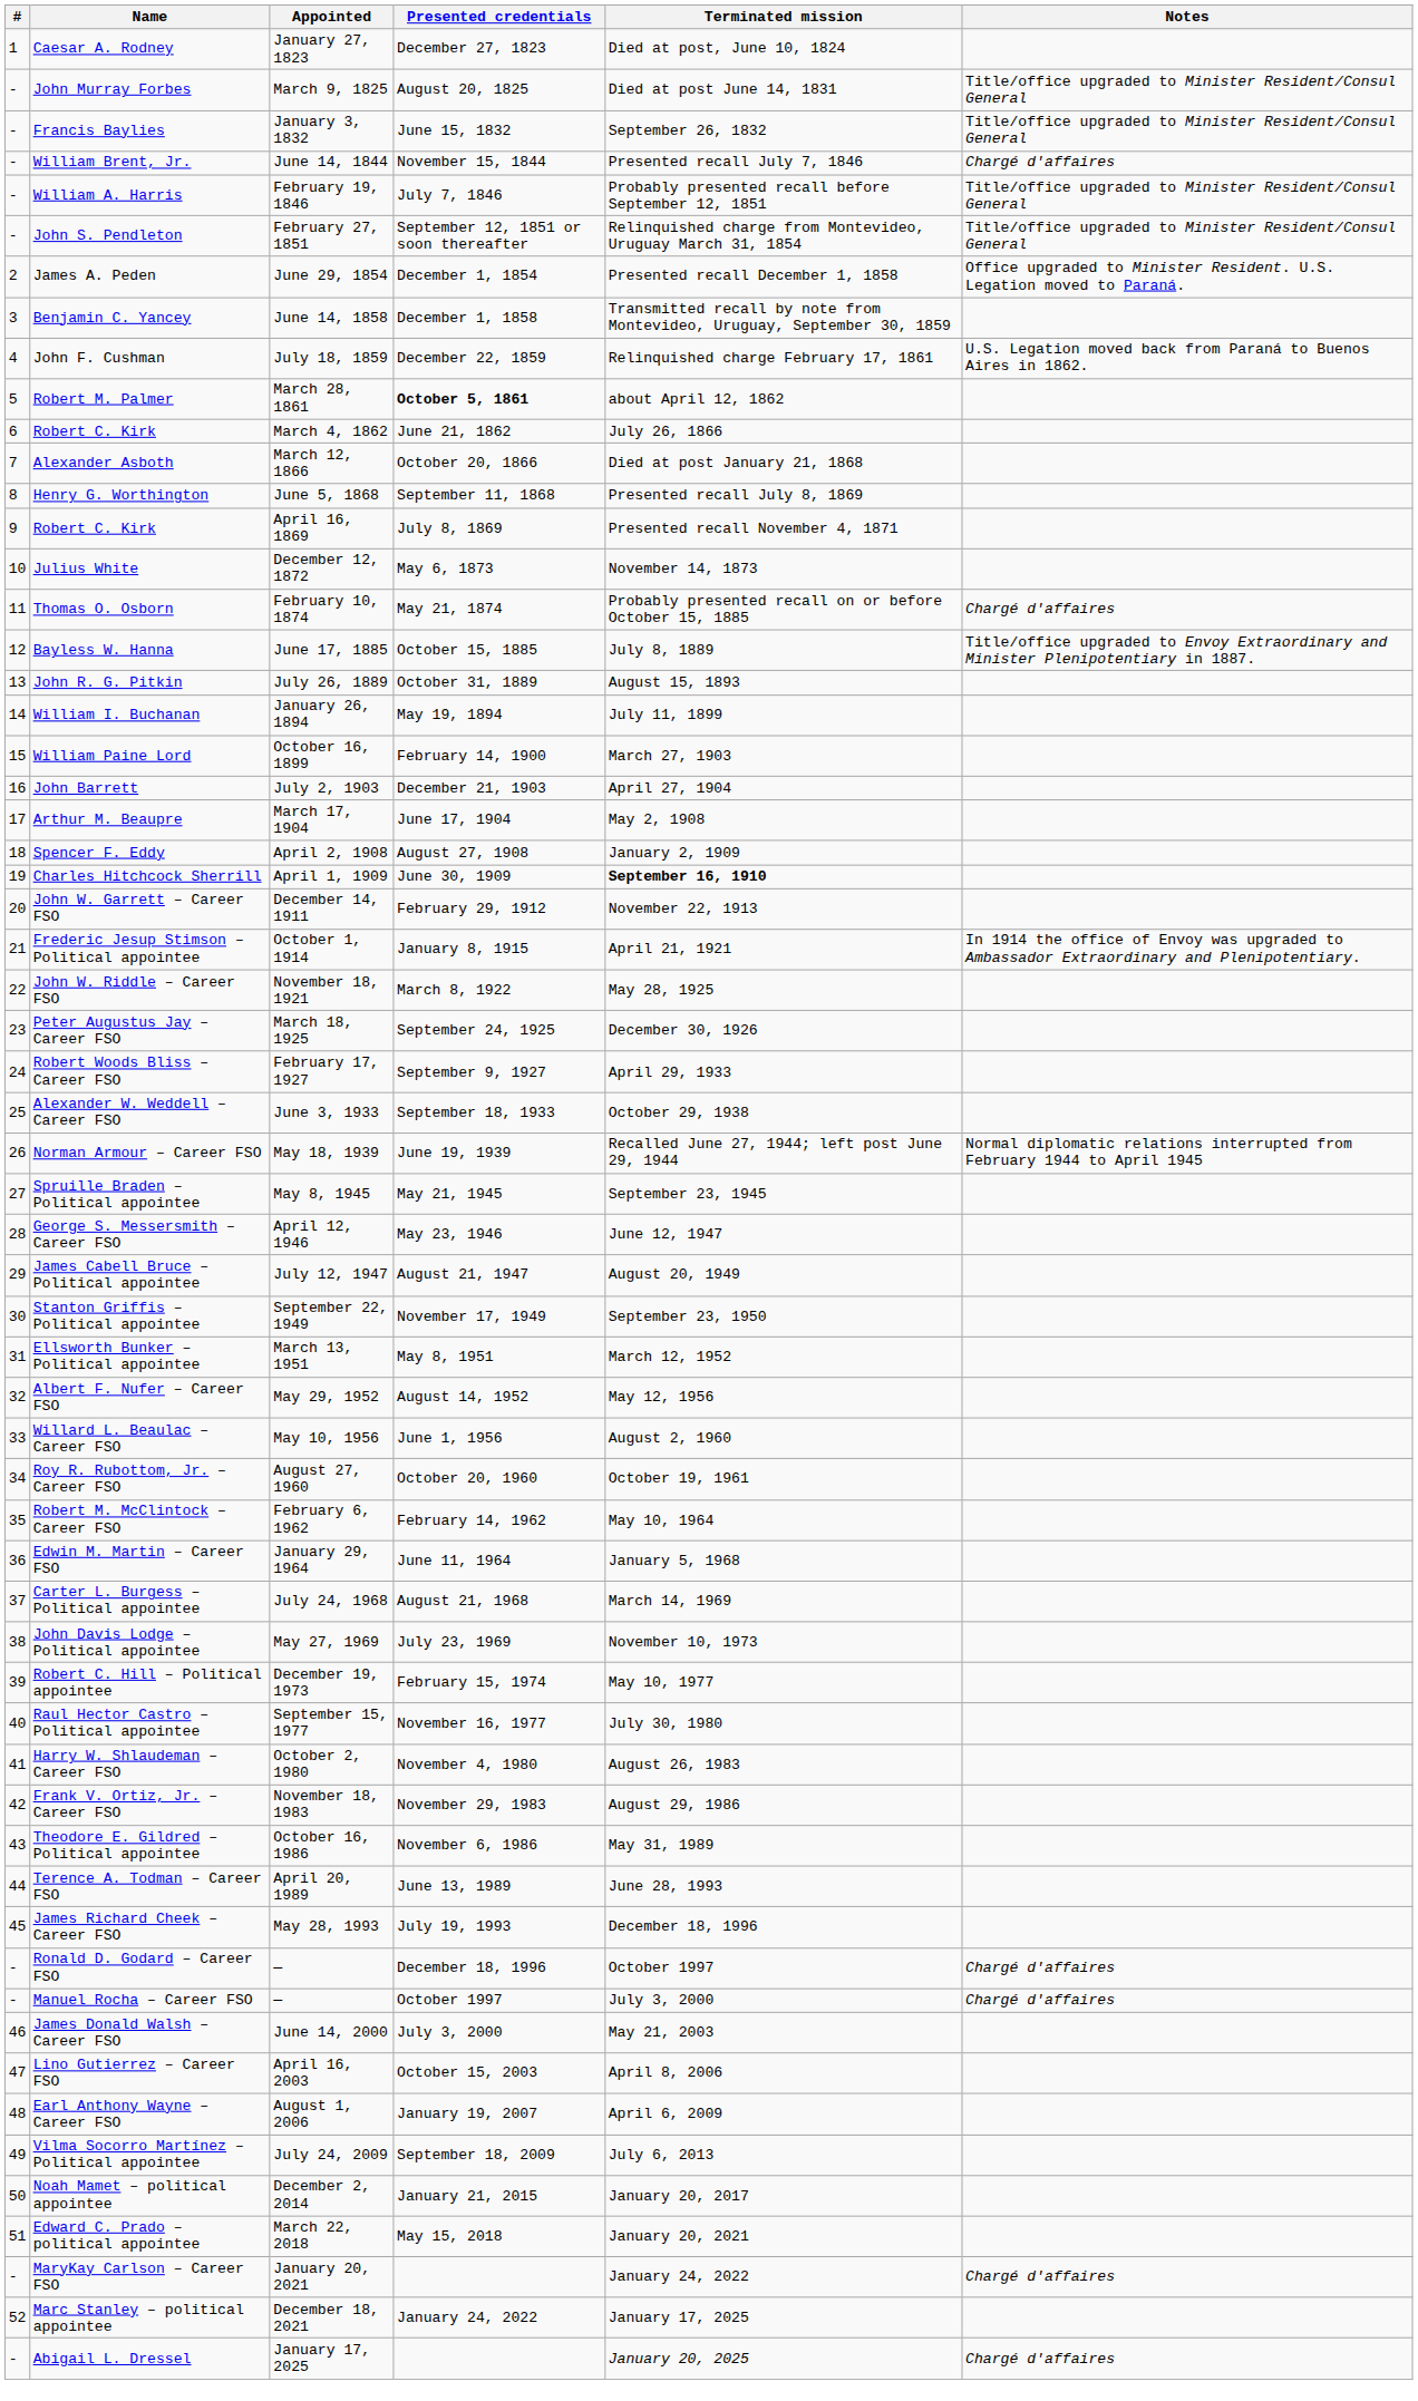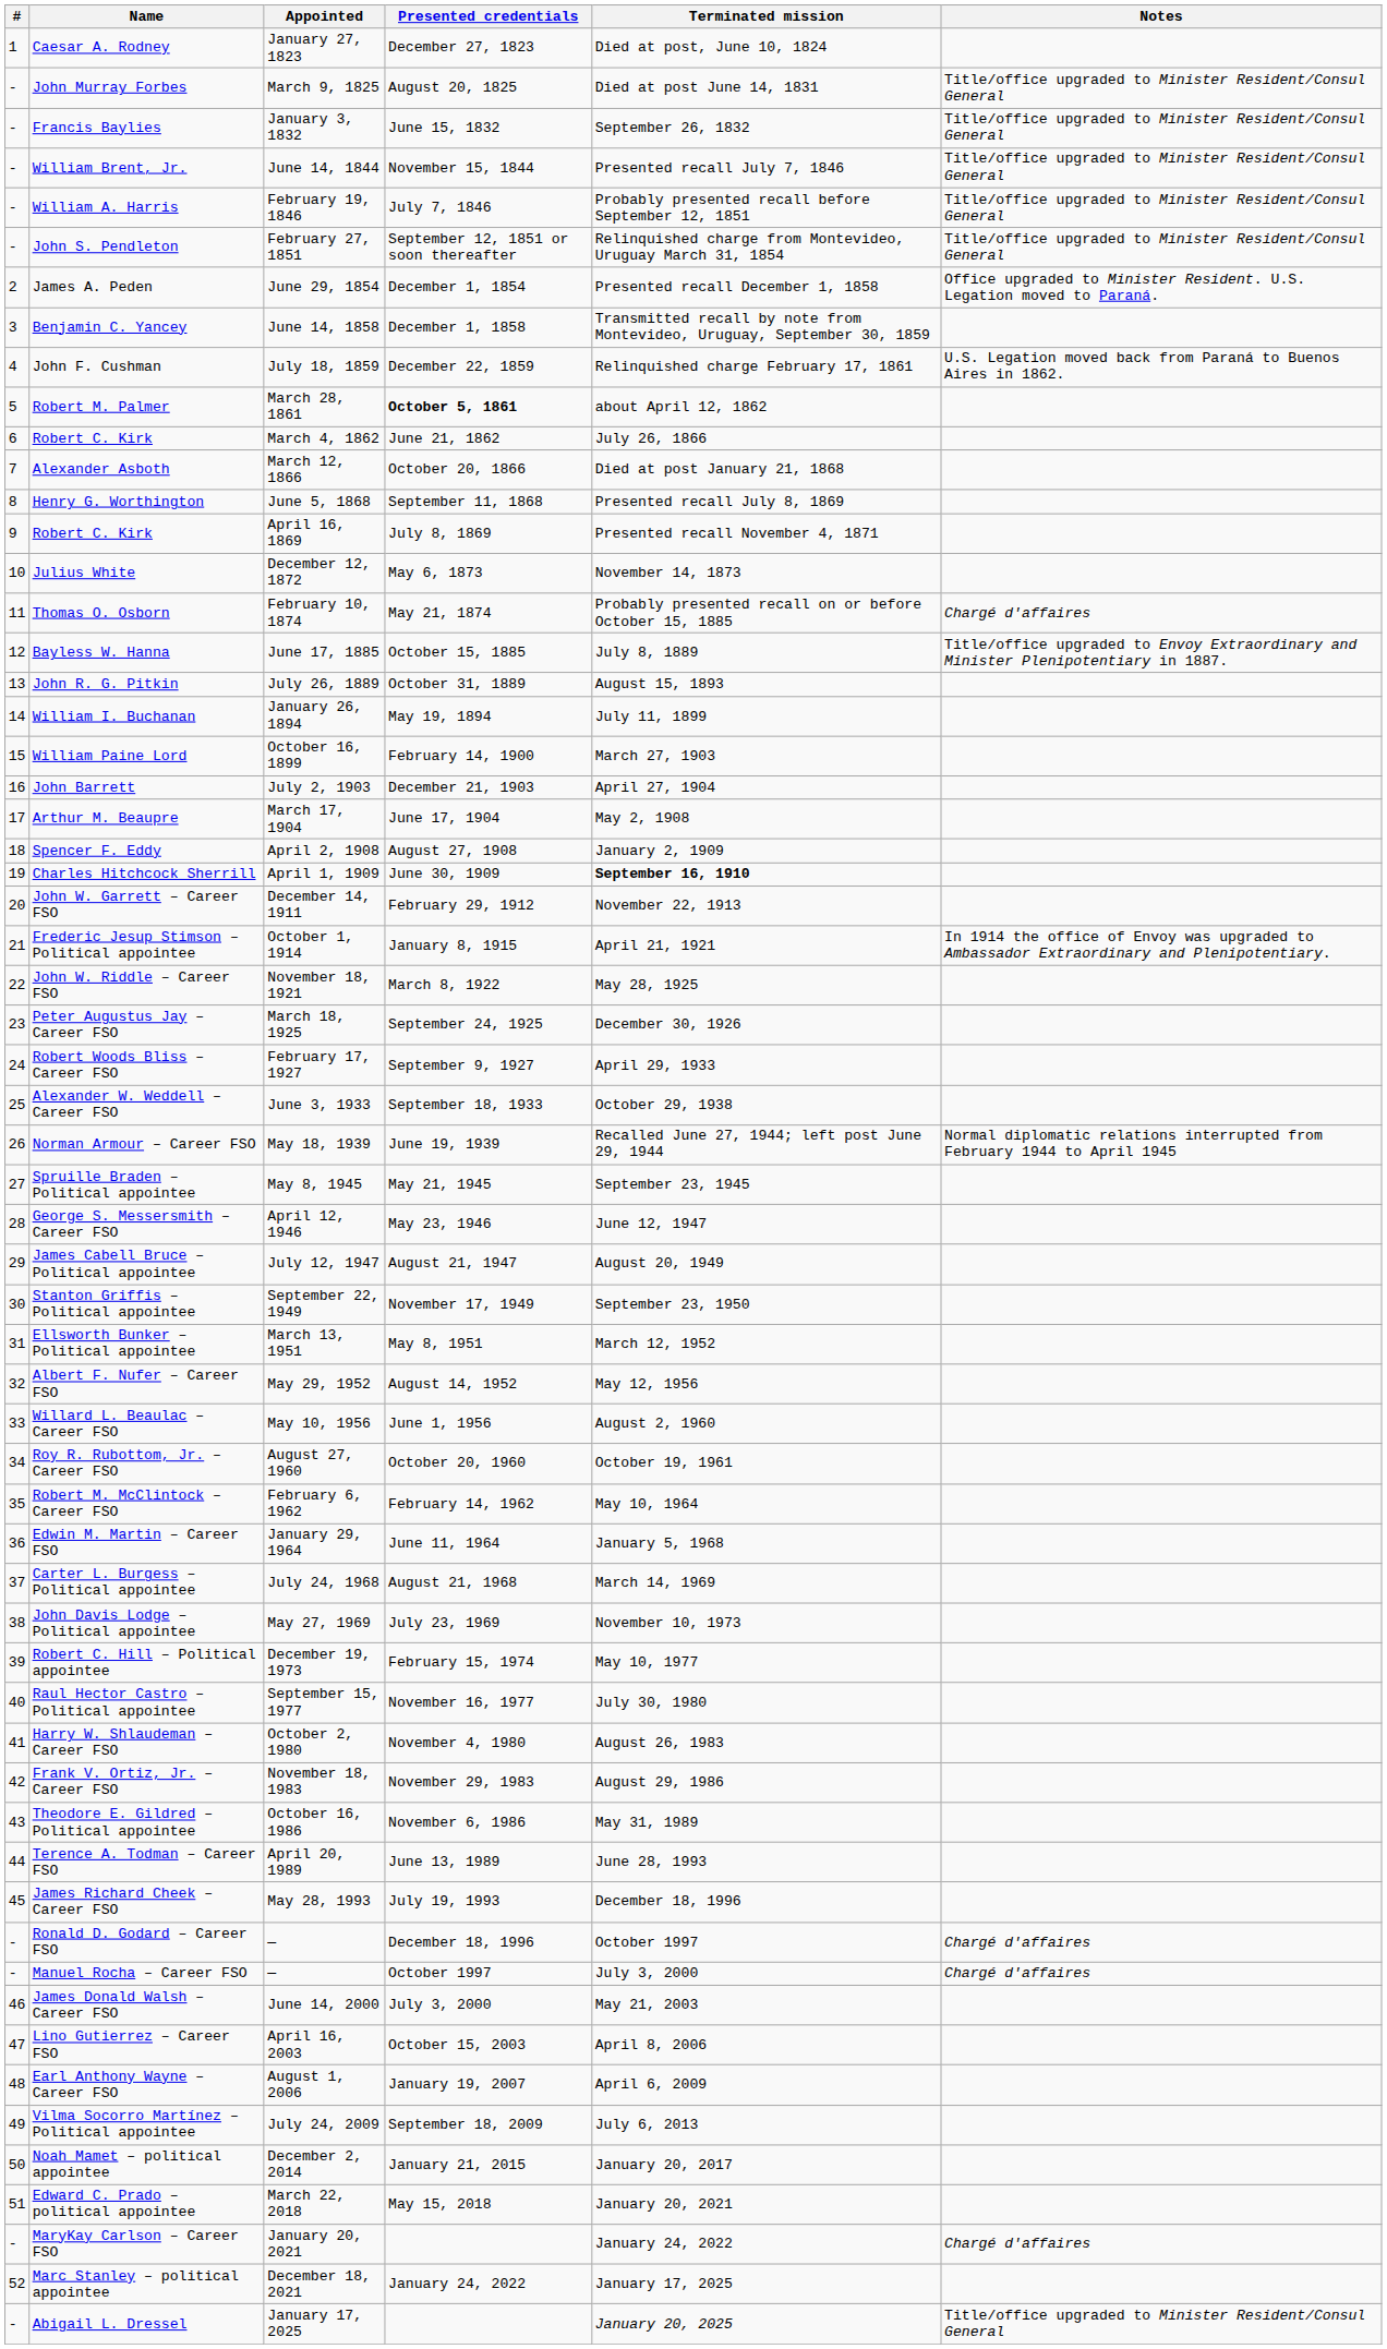William Brent, Jr. | Notes: Chargé d'affaires -> Title/office upgraded to Minister Resident/Consul General
Abigail L. Dressel | Notes: Chargé d'affaires -> Title/office upgraded to Minister Resident/Consul General
